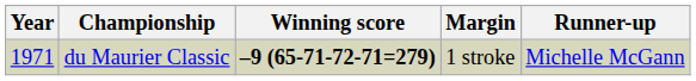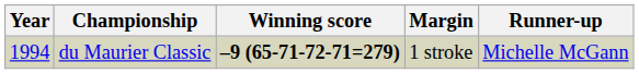du Maurier Classic | Year: 1971 -> 1994
